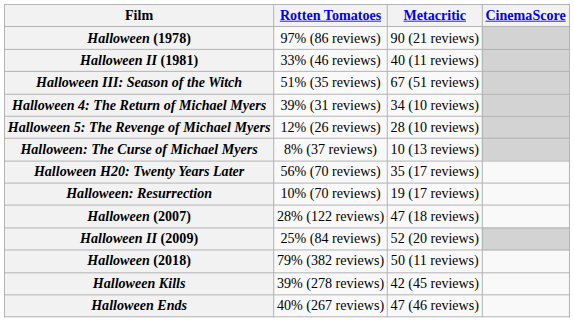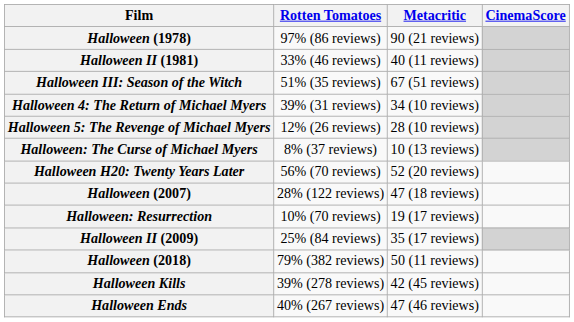Halloween H20: Twenty Years Later | Metacritic: 35 (17 reviews) -> 52 (20 reviews)
rows swapped: Halloween: Resurrection <-> Halloween (2007)
Halloween II (2009) | Metacritic: 52 (20 reviews) -> 35 (17 reviews)
